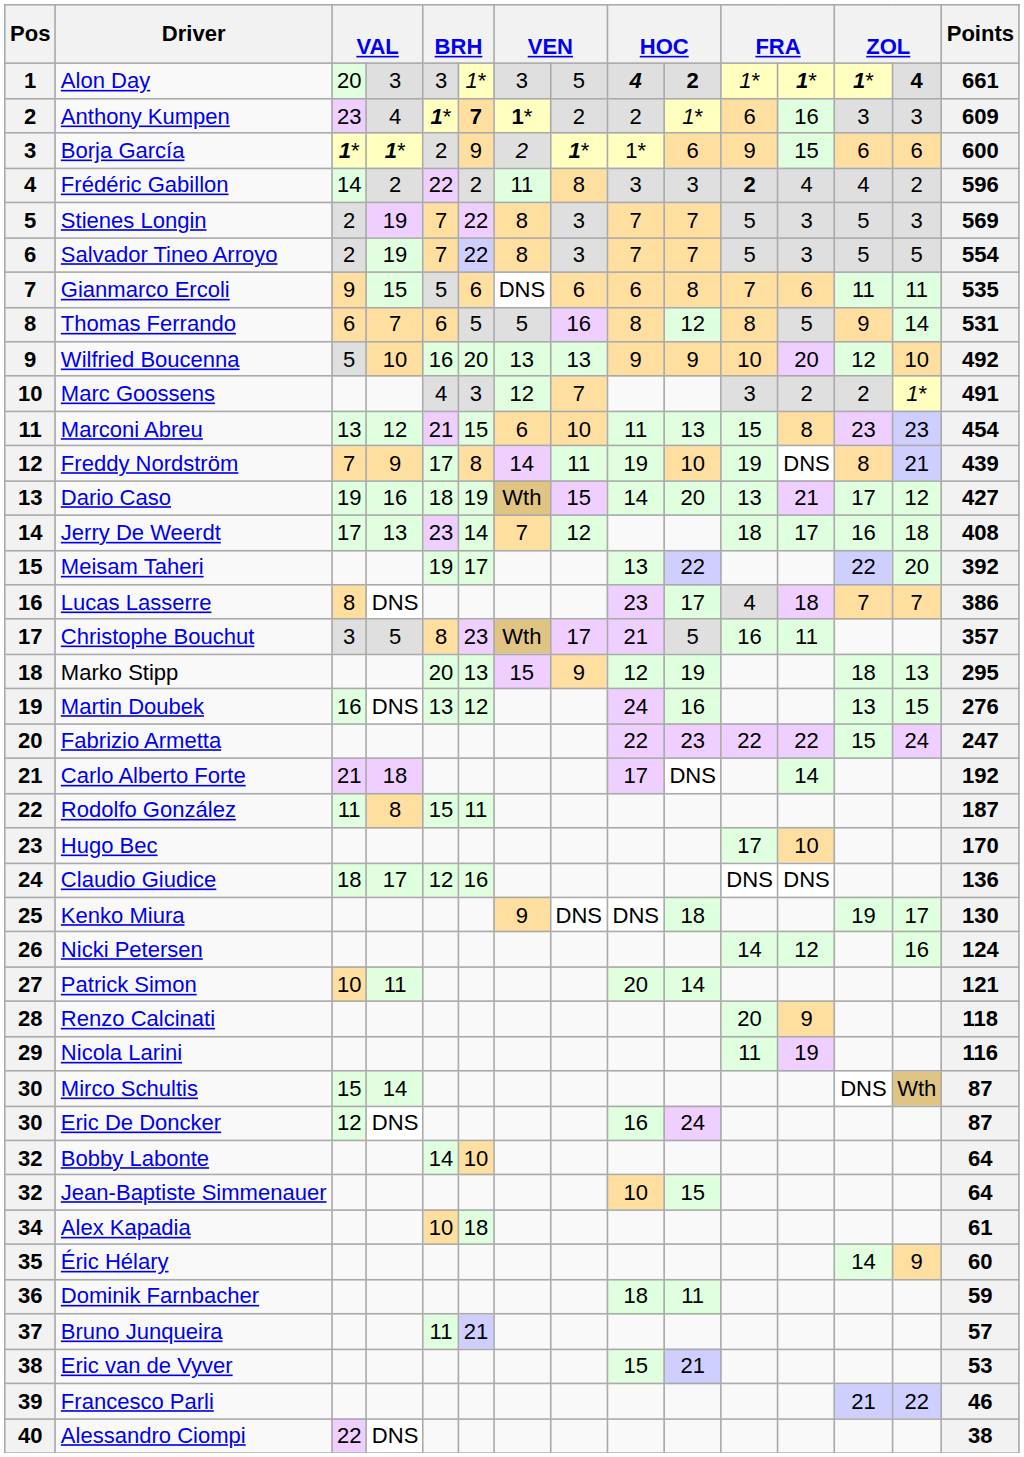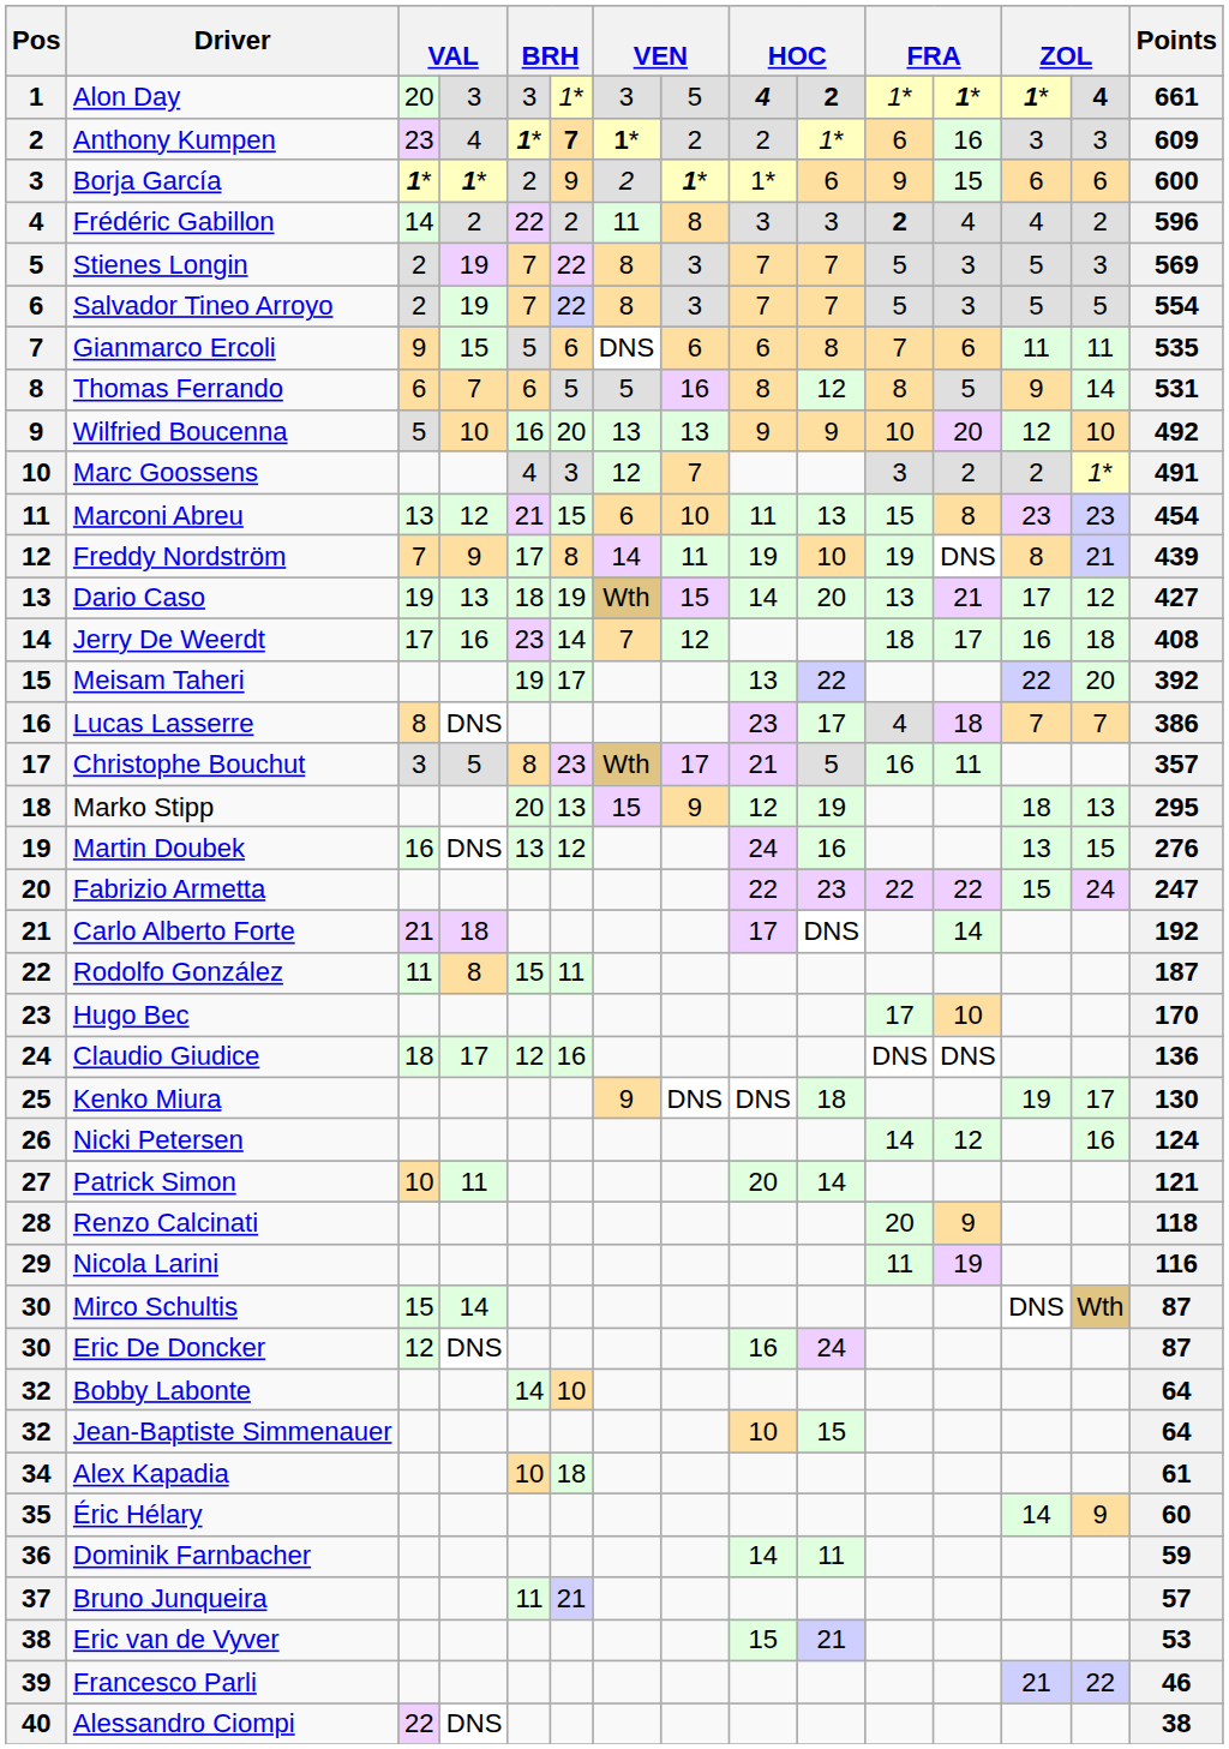Dario Caso | column 4: 16 -> 13
Jerry De Weerdt | column 4: 13 -> 16
Dominik Farnbacher | column 9: 18 -> 14
